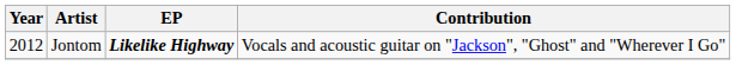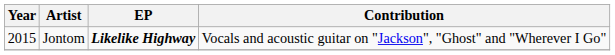Jontom | Year: 2012 -> 2015
